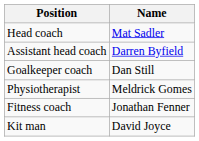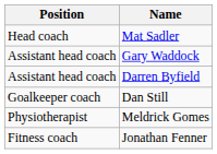+ row: Assistant head coach | Gary Waddock
- row: Kit man | David Joyce
